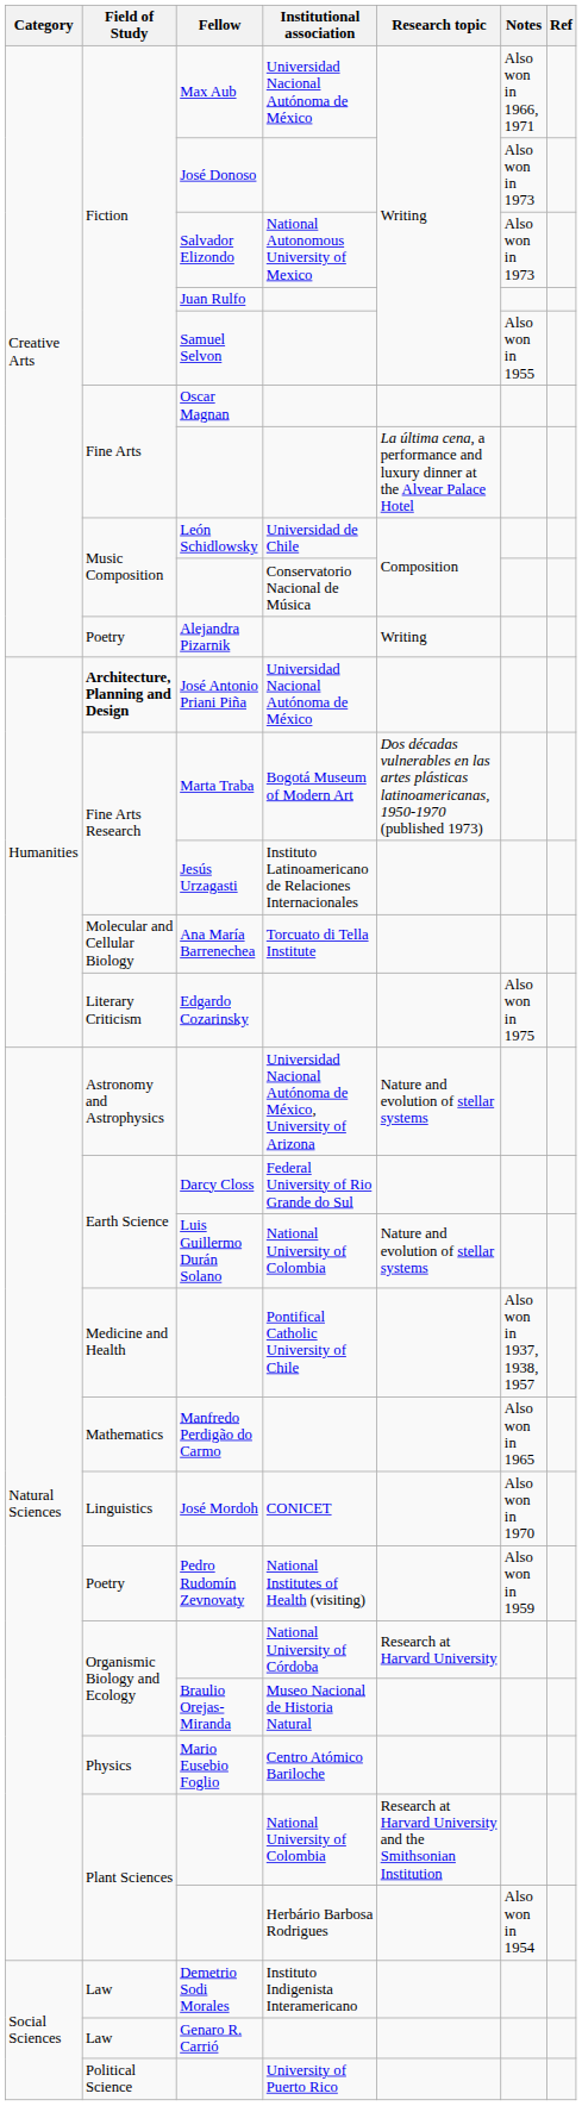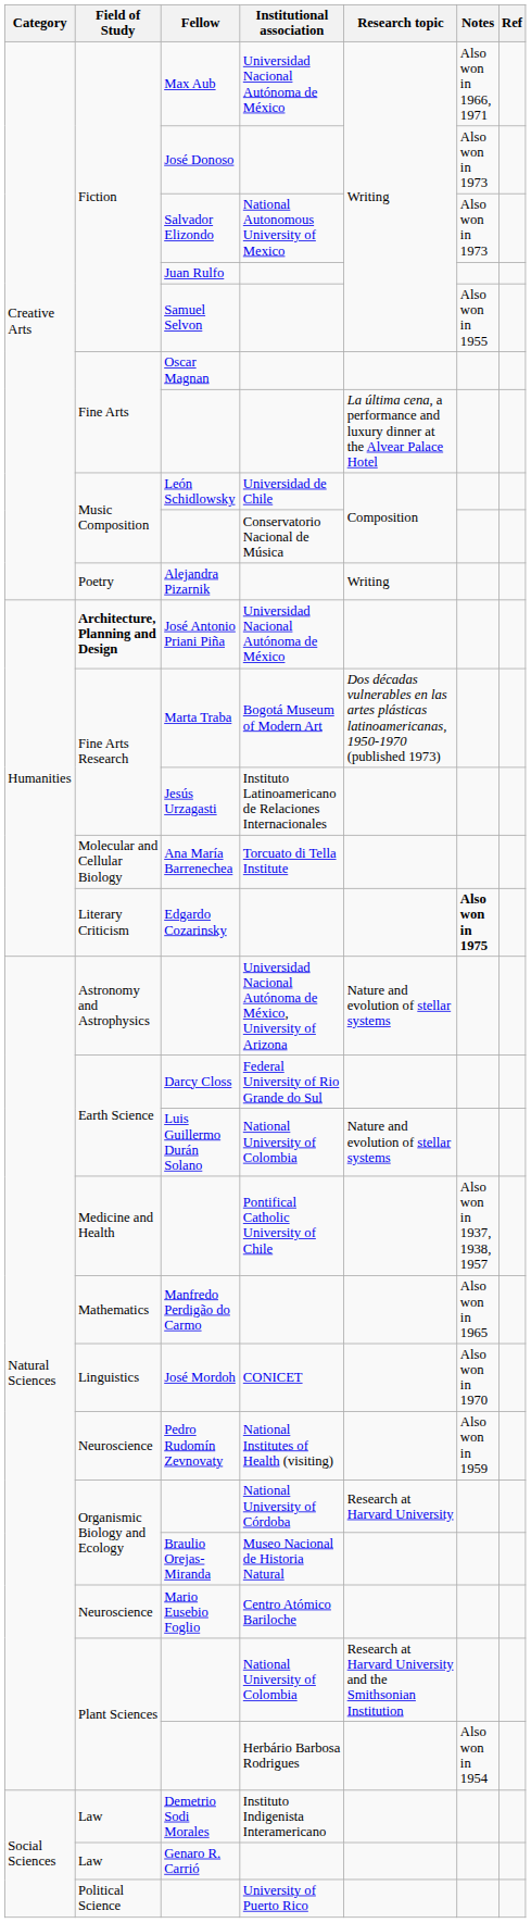Edgardo Cozarinsky | Notes: normal -> bold
Pedro Rudomín Zevnovaty | Field of Study: Poetry -> Neuroscience
Mario Eusebio Foglio | Field of Study: Physics -> Neuroscience
